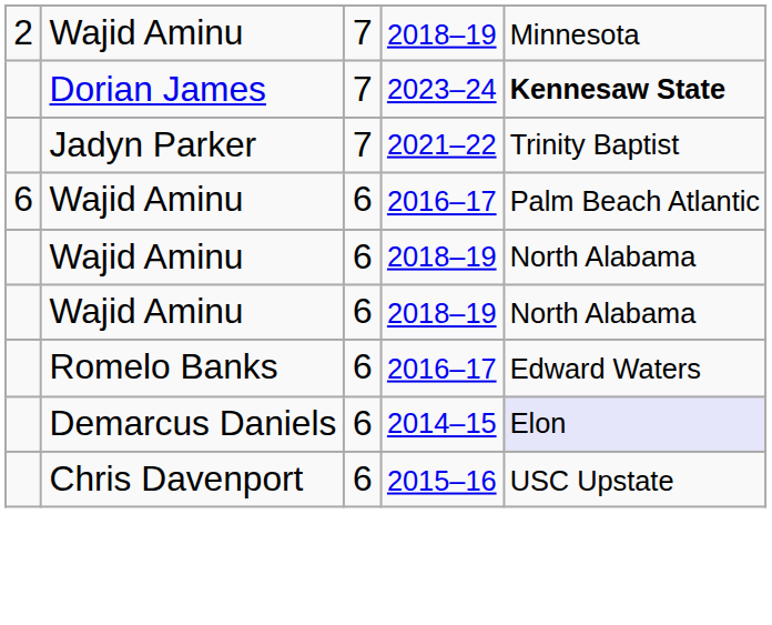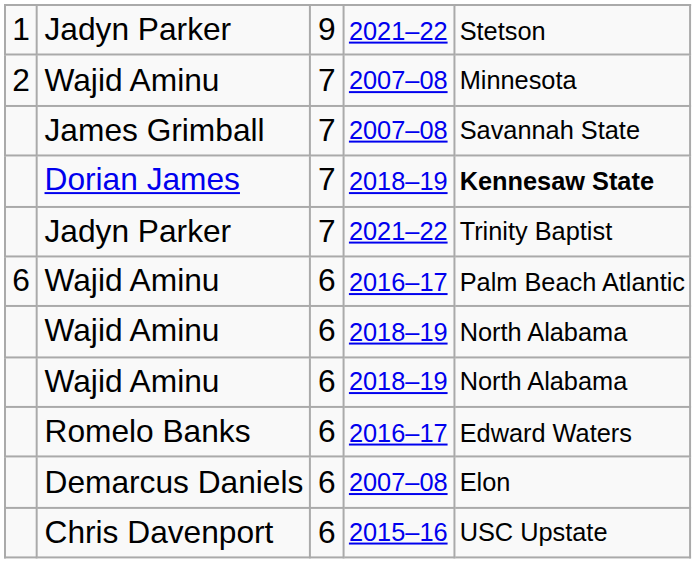+ row: 1 | Jadyn Parker | 9 | 2021–22 | Stetson
2 / Wajid Aminu | column 4: 2018–19 -> 2007–08
+ row: James Grimball | 7 | 2007–08 | Savannah State
Dorian James | column 4: 2023–24 -> 2018–19
Demarcus Daniels | column 4: 2014–15 -> 2007–08
Demarcus Daniels | column 5: lavender background -> no background
